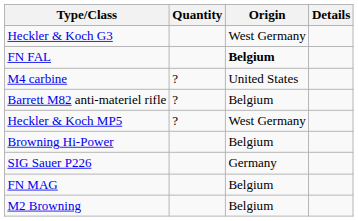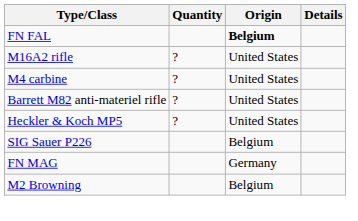- row: Heckler & Koch G3 | West Germany
+ row: M16A2 rifle | ? | United States
Barrett M82 anti-materiel rifle | Origin: Belgium -> United States
Heckler & Koch MP5 | Origin: West Germany -> United States
- row: Browning Hi-Power | Belgium
SIG Sauer P226 | Origin: Germany -> Belgium
FN MAG | Origin: Belgium -> Germany
